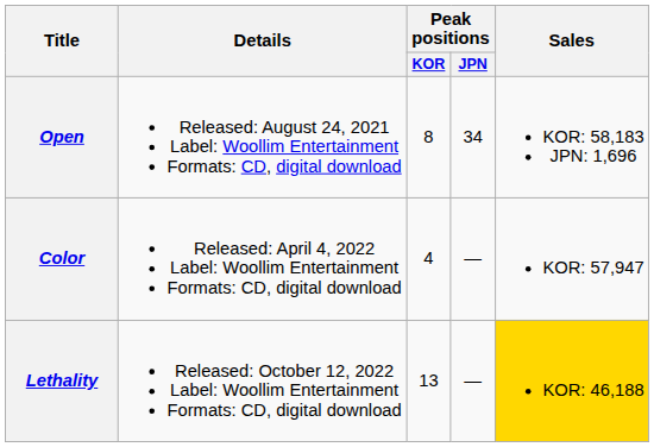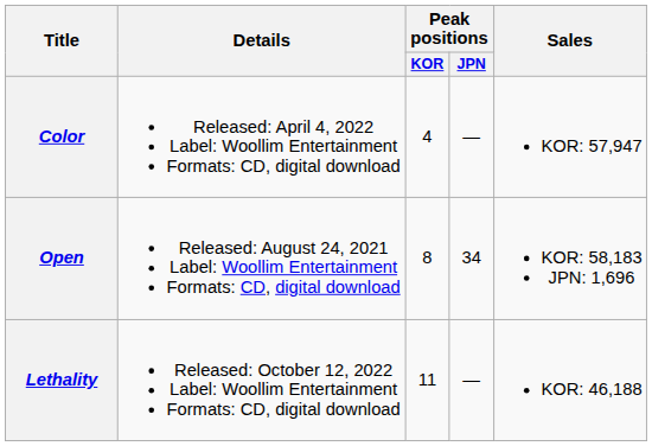rows swapped: Open <-> Color
Lethality | Peak positions / KOR: 13 -> 11
Lethality | Sales: gold background -> no background
